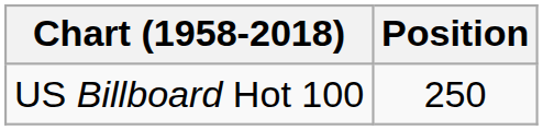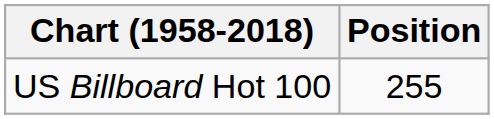US Billboard Hot 100 | Position: 250 -> 255
